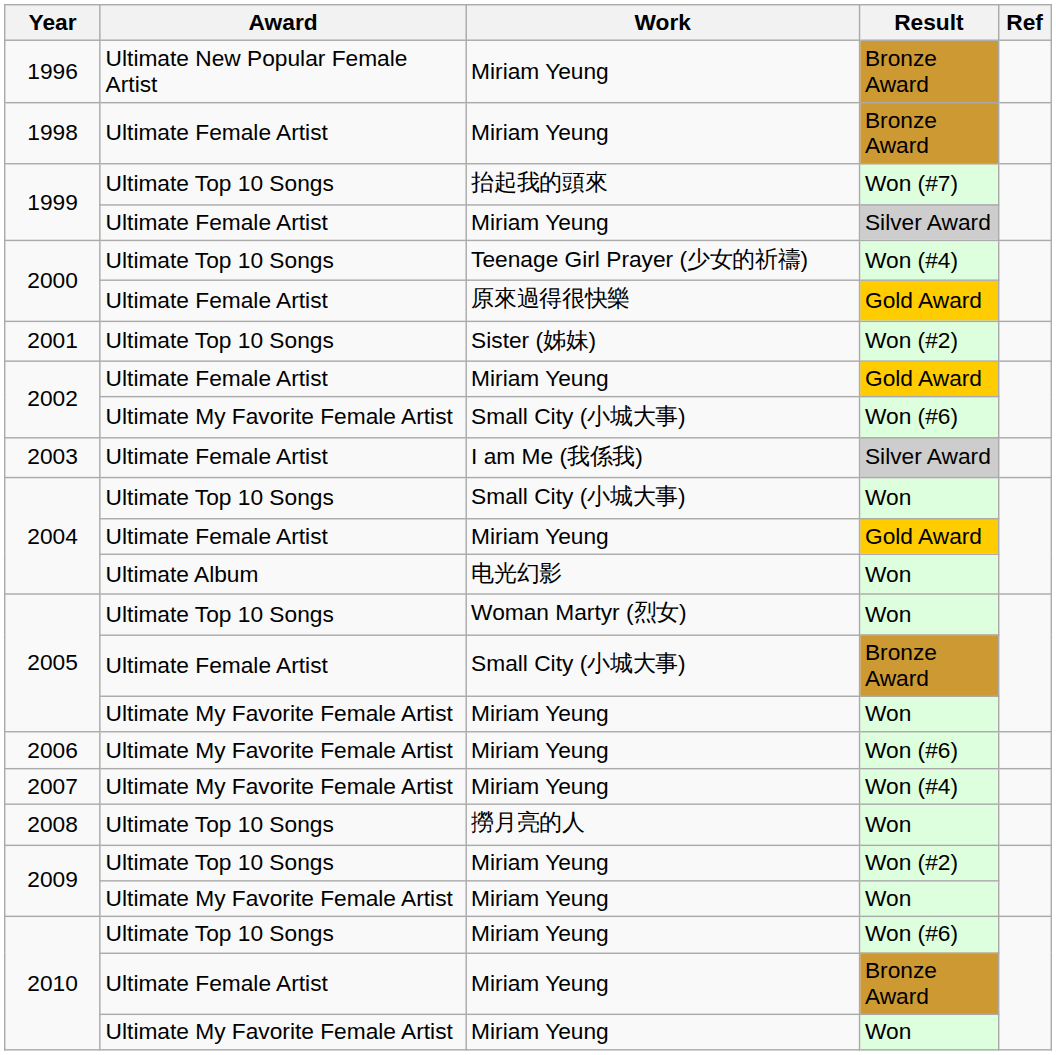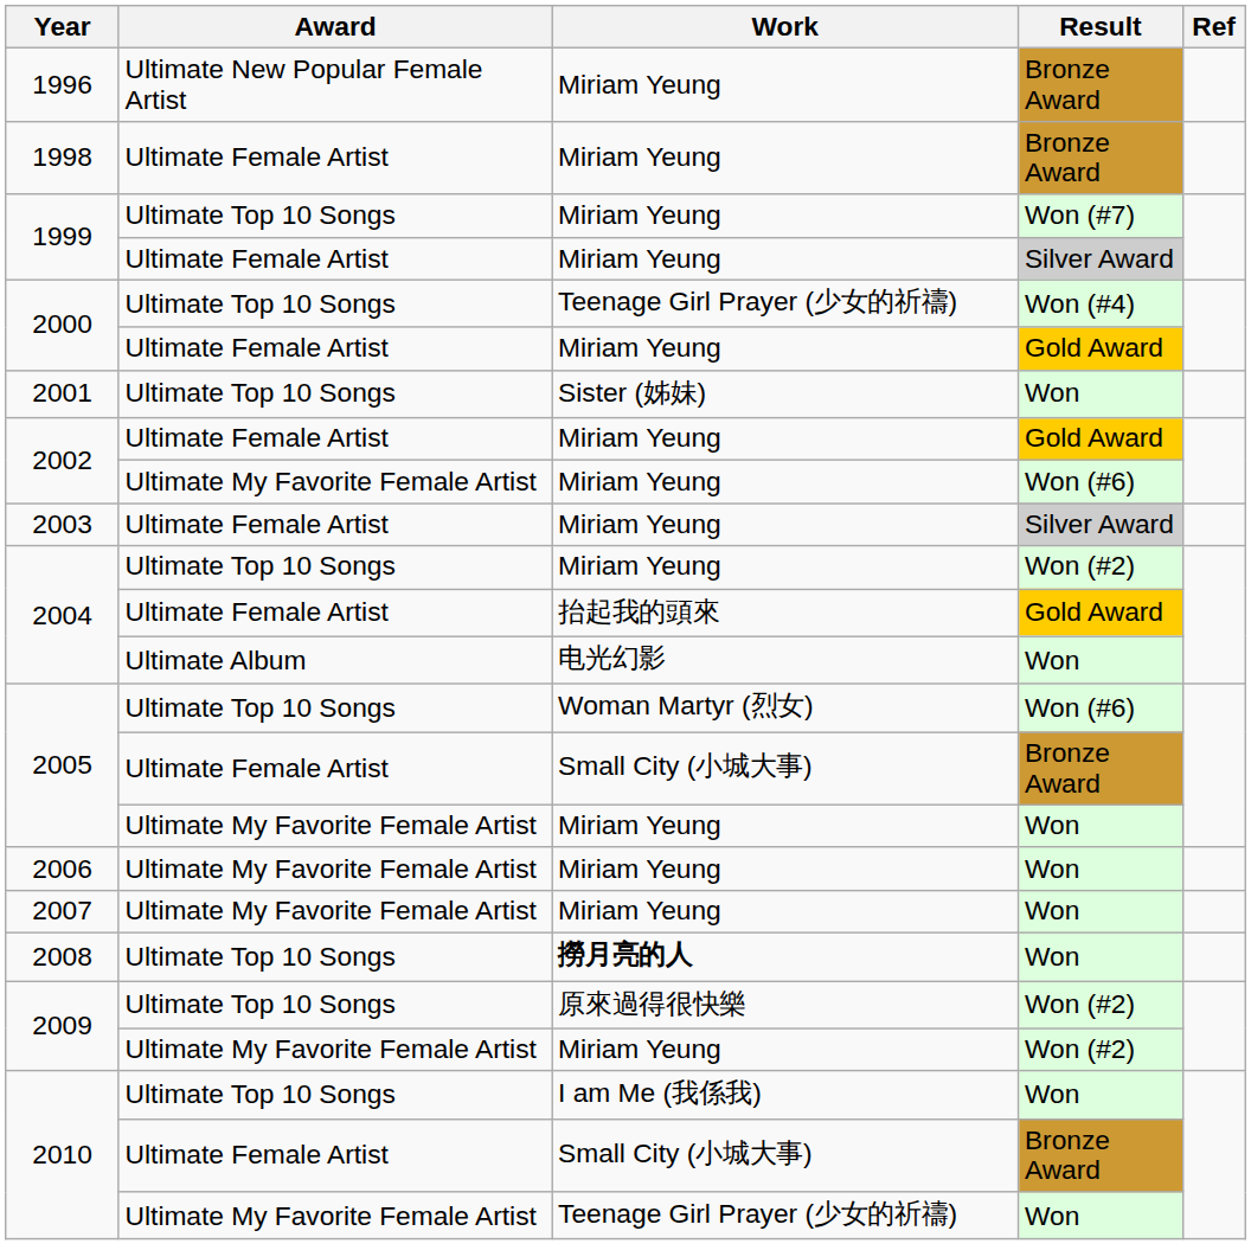1999 / Ultimate Top 10 Songs | Work: 抬起我的頭來 -> Miriam Yeung
2000 / Ultimate Female Artist | Work: 原來過得很快樂 -> Miriam Yeung
2001 | Result: Won (#2) -> Won
2002 / Ultimate My Favorite Female Artist | Work: Small City (小城大事) -> Miriam Yeung
2003 | Work: I am Me (我係我) -> Miriam Yeung
2004 / Ultimate Top 10 Songs | Work: Small City (小城大事) -> Miriam Yeung
2004 / Ultimate Top 10 Songs | Result: Won -> Won (#2)
2004 / Ultimate Female Artist | Work: Miriam Yeung -> 抬起我的頭來
2005 / Ultimate Top 10 Songs | Result: Won -> Won (#6)
2006 | Result: Won (#6) -> Won
2007 | Result: Won (#4) -> Won
2008 | Work: normal -> bold
2009 / Ultimate Top 10 Songs | Work: Miriam Yeung -> 原來過得很快樂
2009 / Ultimate My Favorite Female Artist | Result: Won -> Won (#2)
2010 / Ultimate Top 10 Songs | Work: Miriam Yeung -> I am Me (我係我)
2010 / Ultimate Top 10 Songs | Result: Won (#6) -> Won
2010 / Ultimate Female Artist | Work: Miriam Yeung -> Small City (小城大事)
2010 / Ultimate My Favorite Female Artist | Work: Miriam Yeung -> Teenage Girl Prayer (少女的祈禱)
